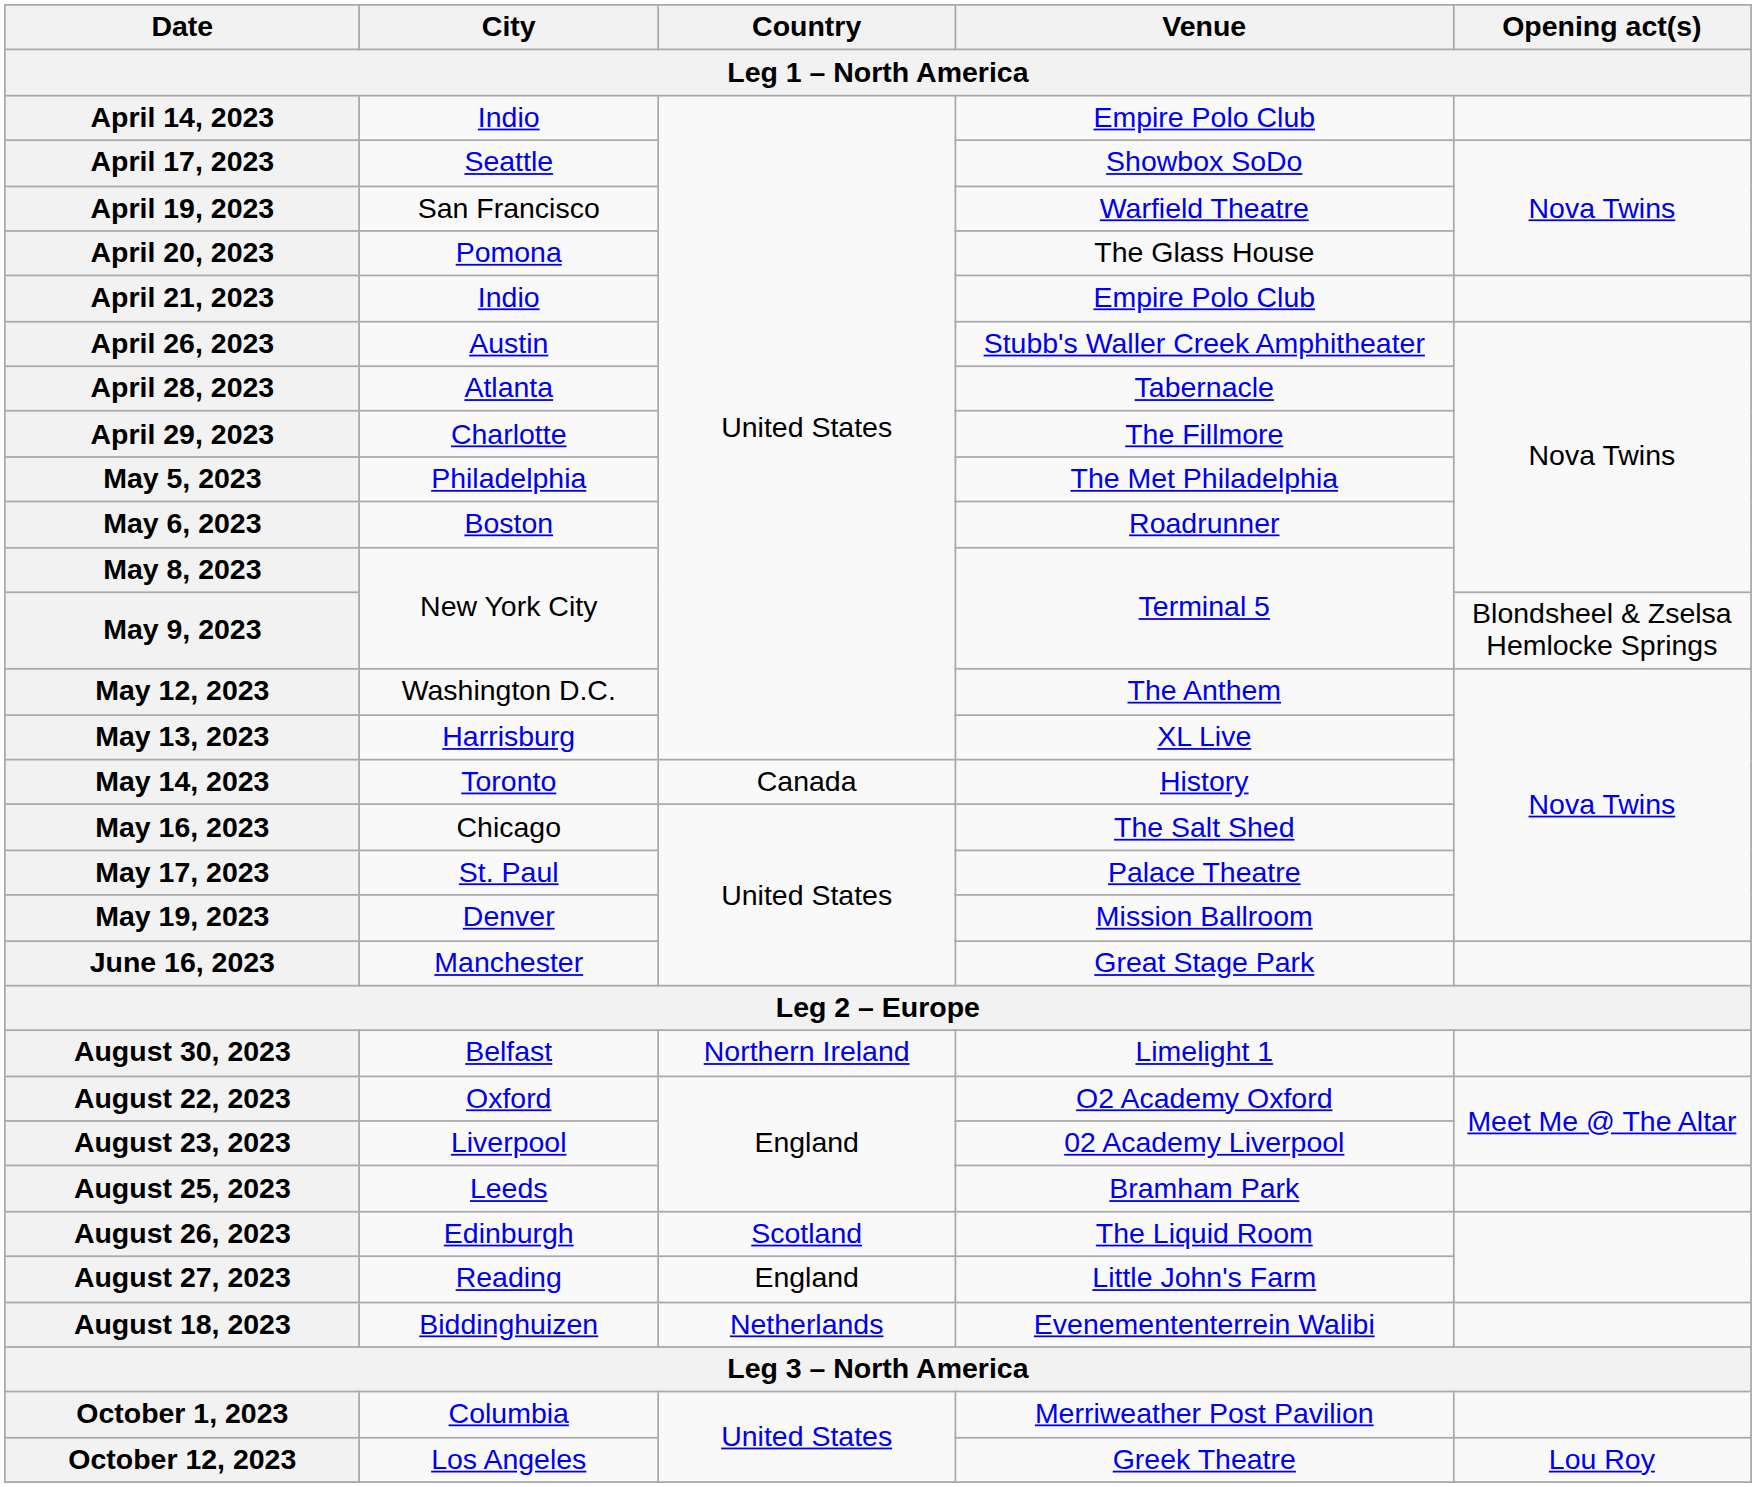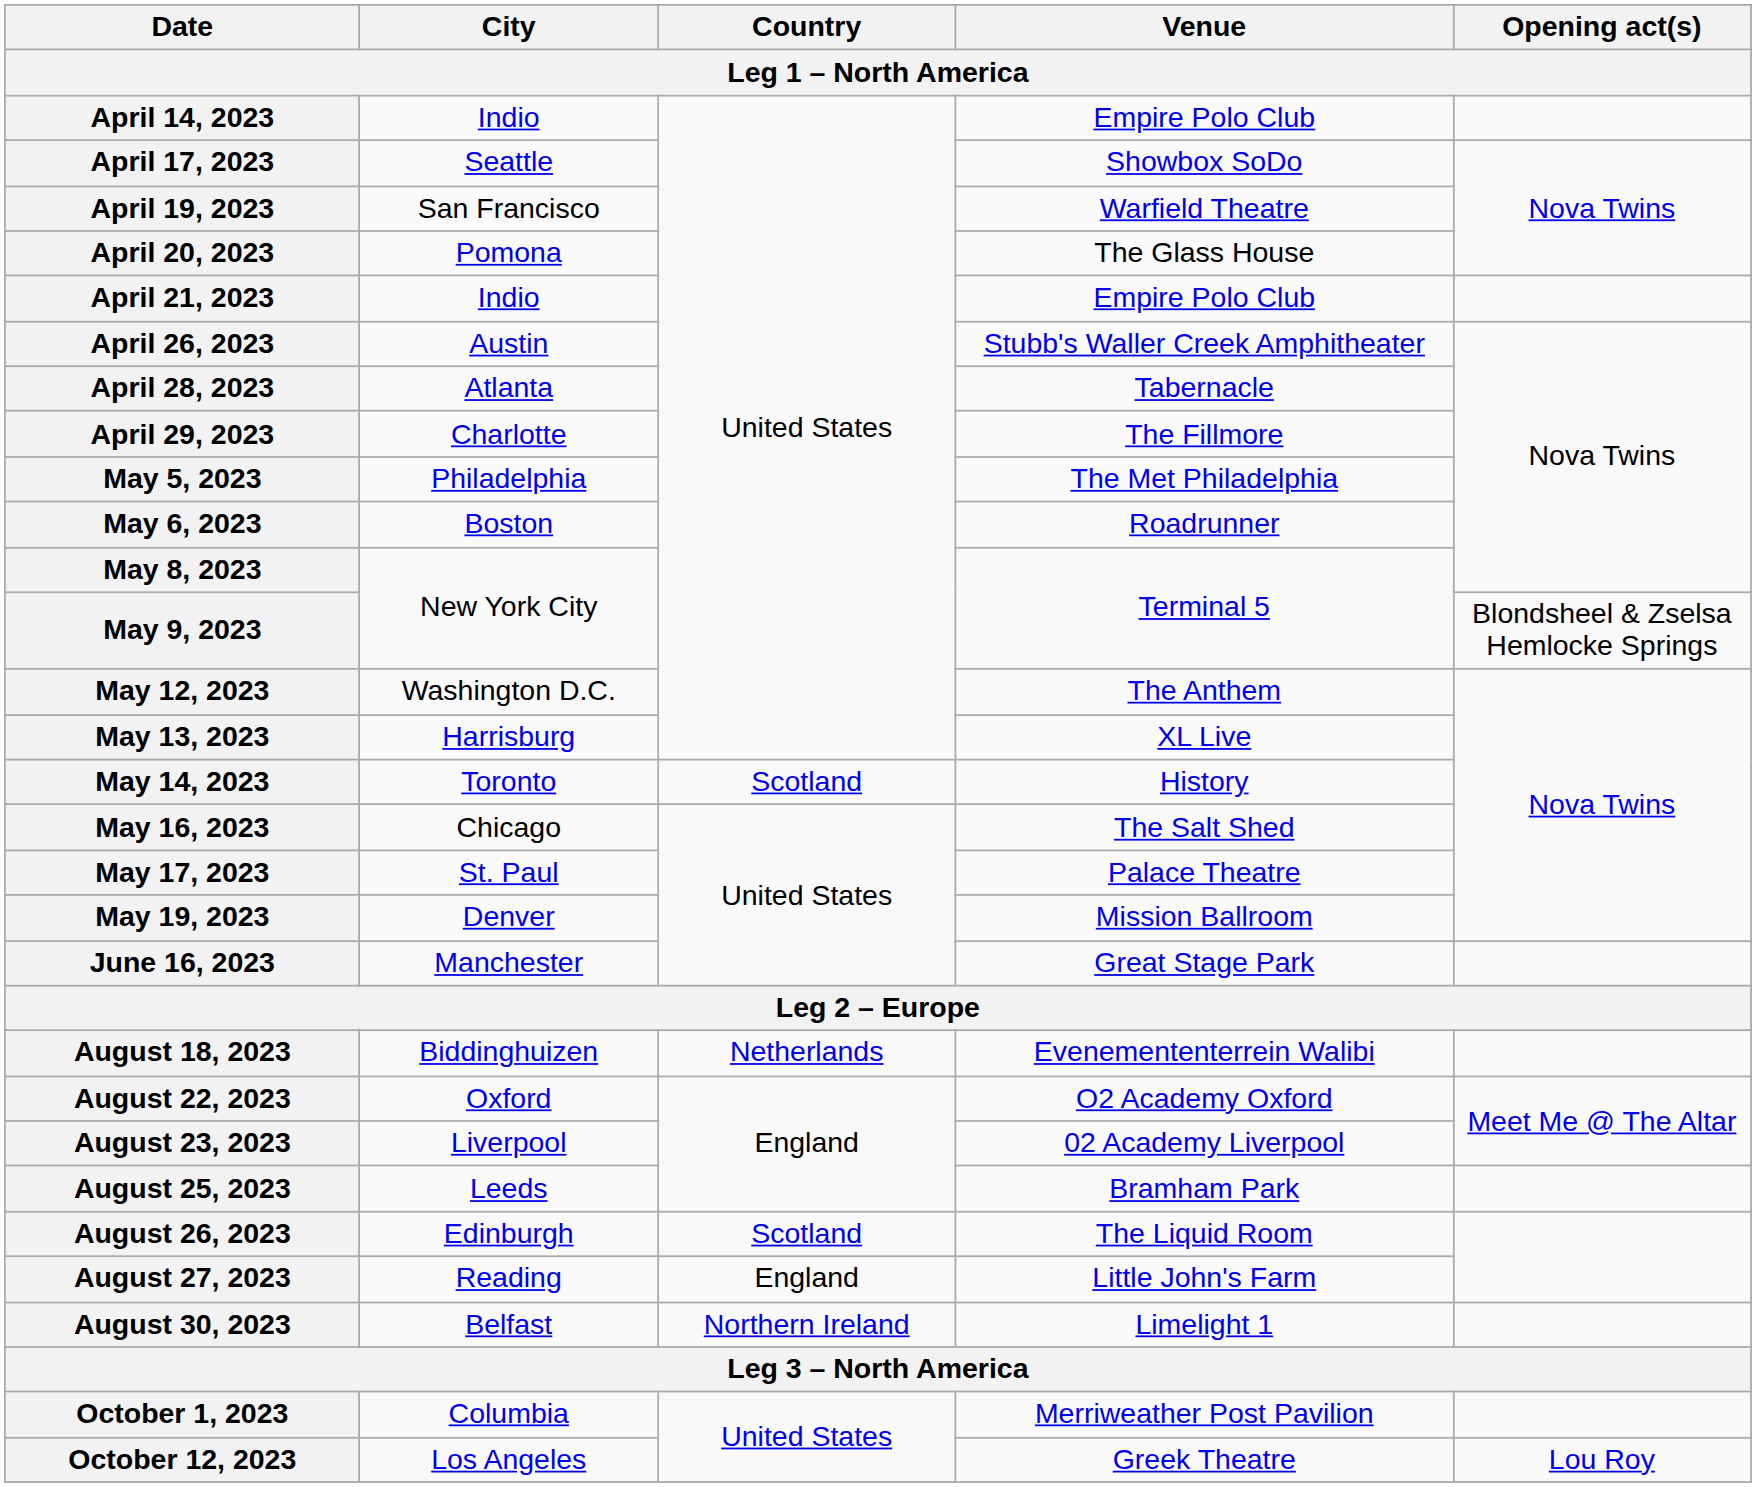May 14, 2023 | Country: Canada -> Scotland
rows swapped: August 18, 2023 <-> August 30, 2023
